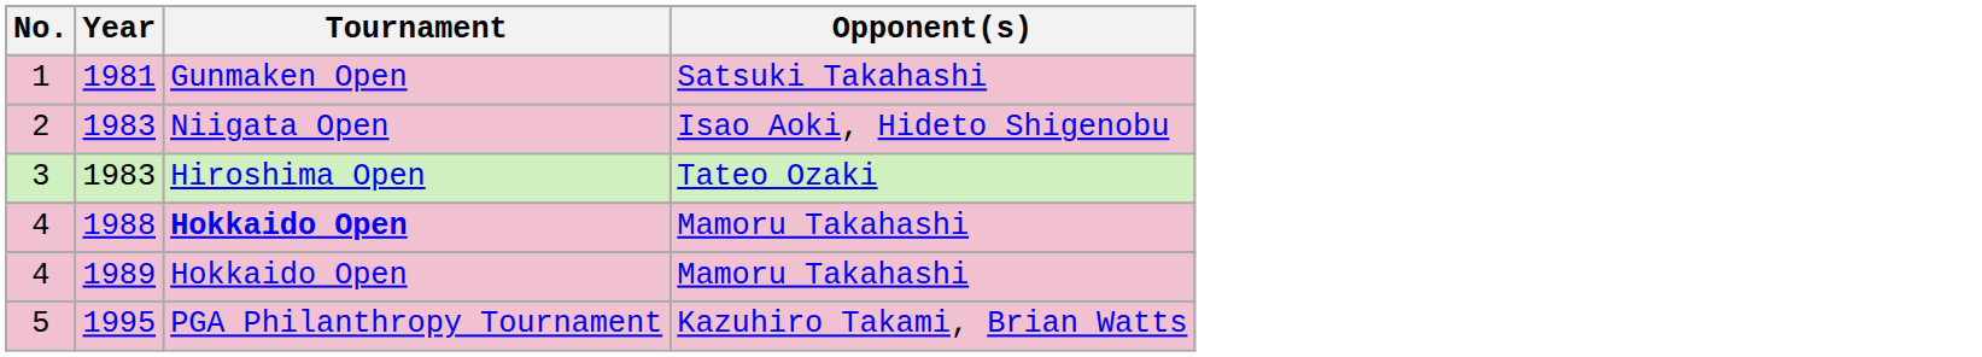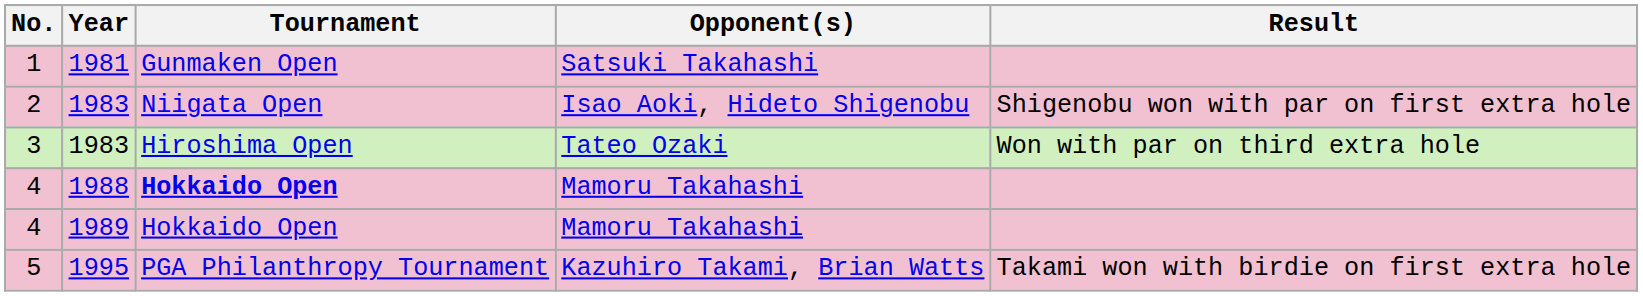+ column: Result | Shigenobu won with par on first extra hole | Won with par on third extra hole | Takami won with birdie on first extra hole
